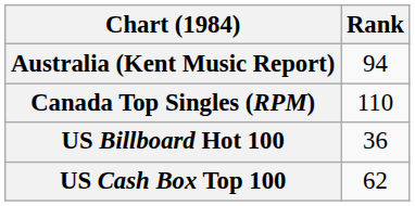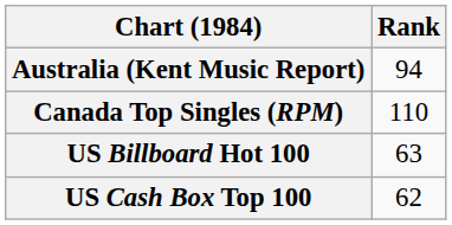US Billboard Hot 100 | Rank: 36 -> 63
